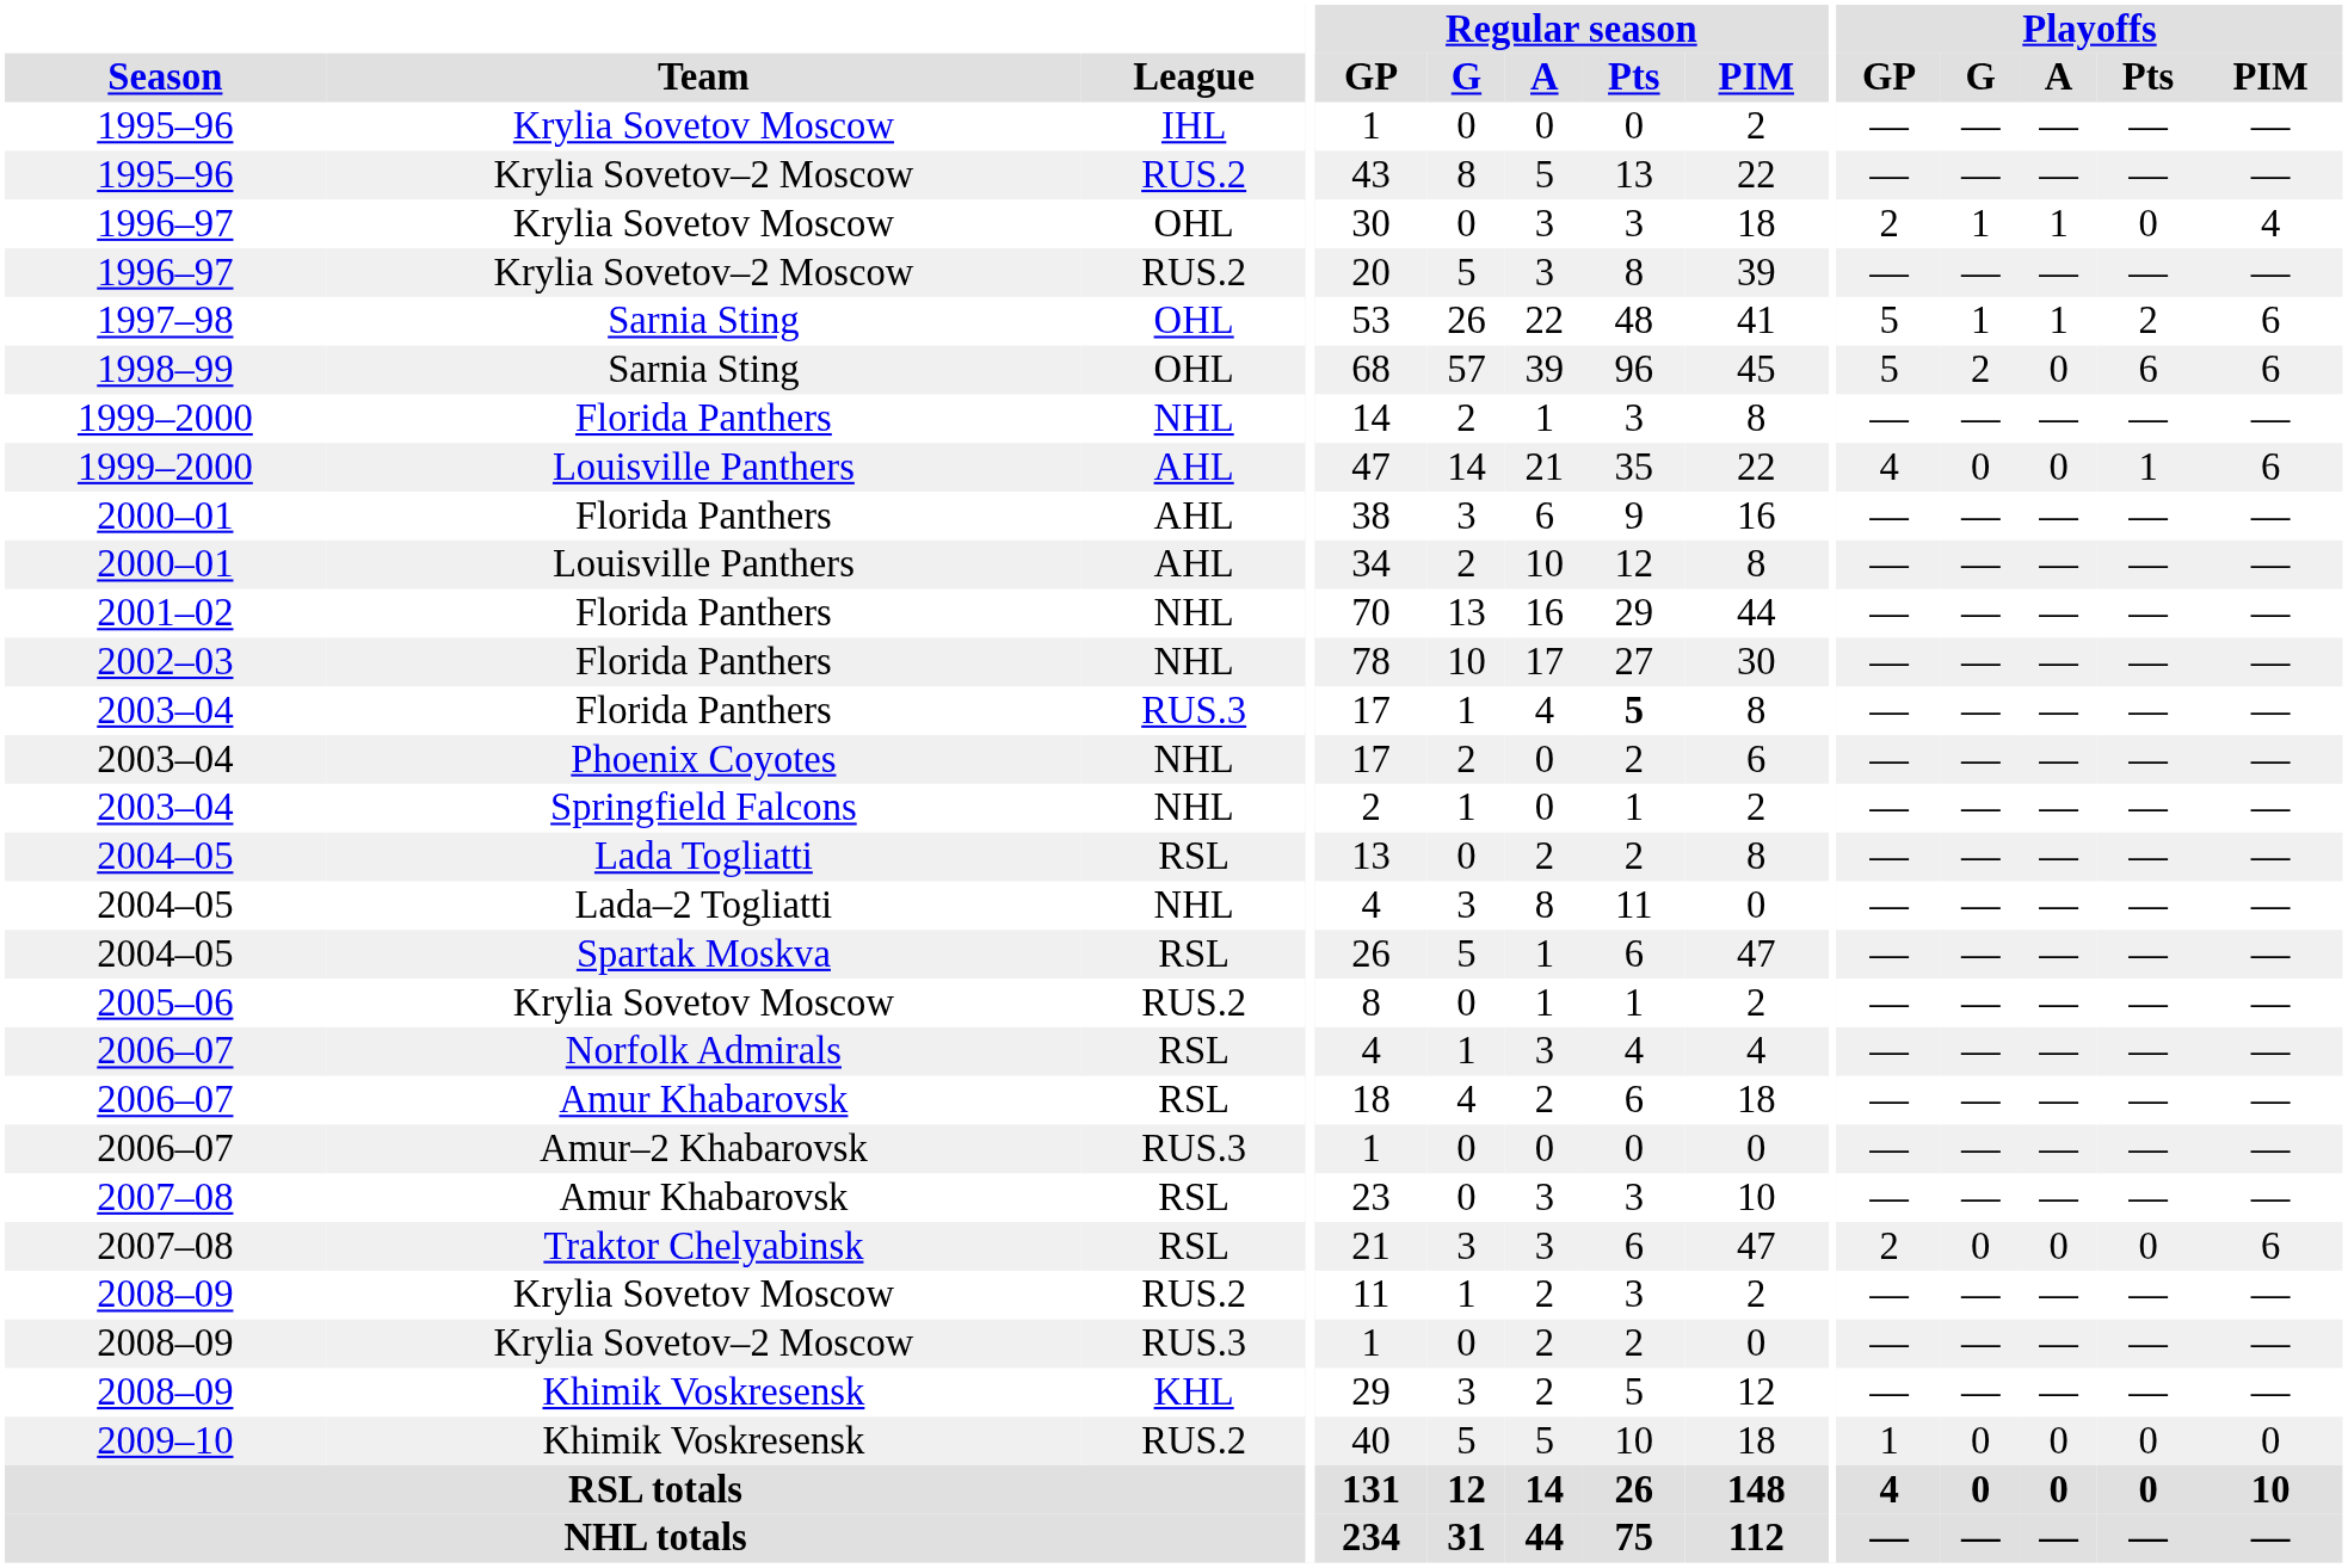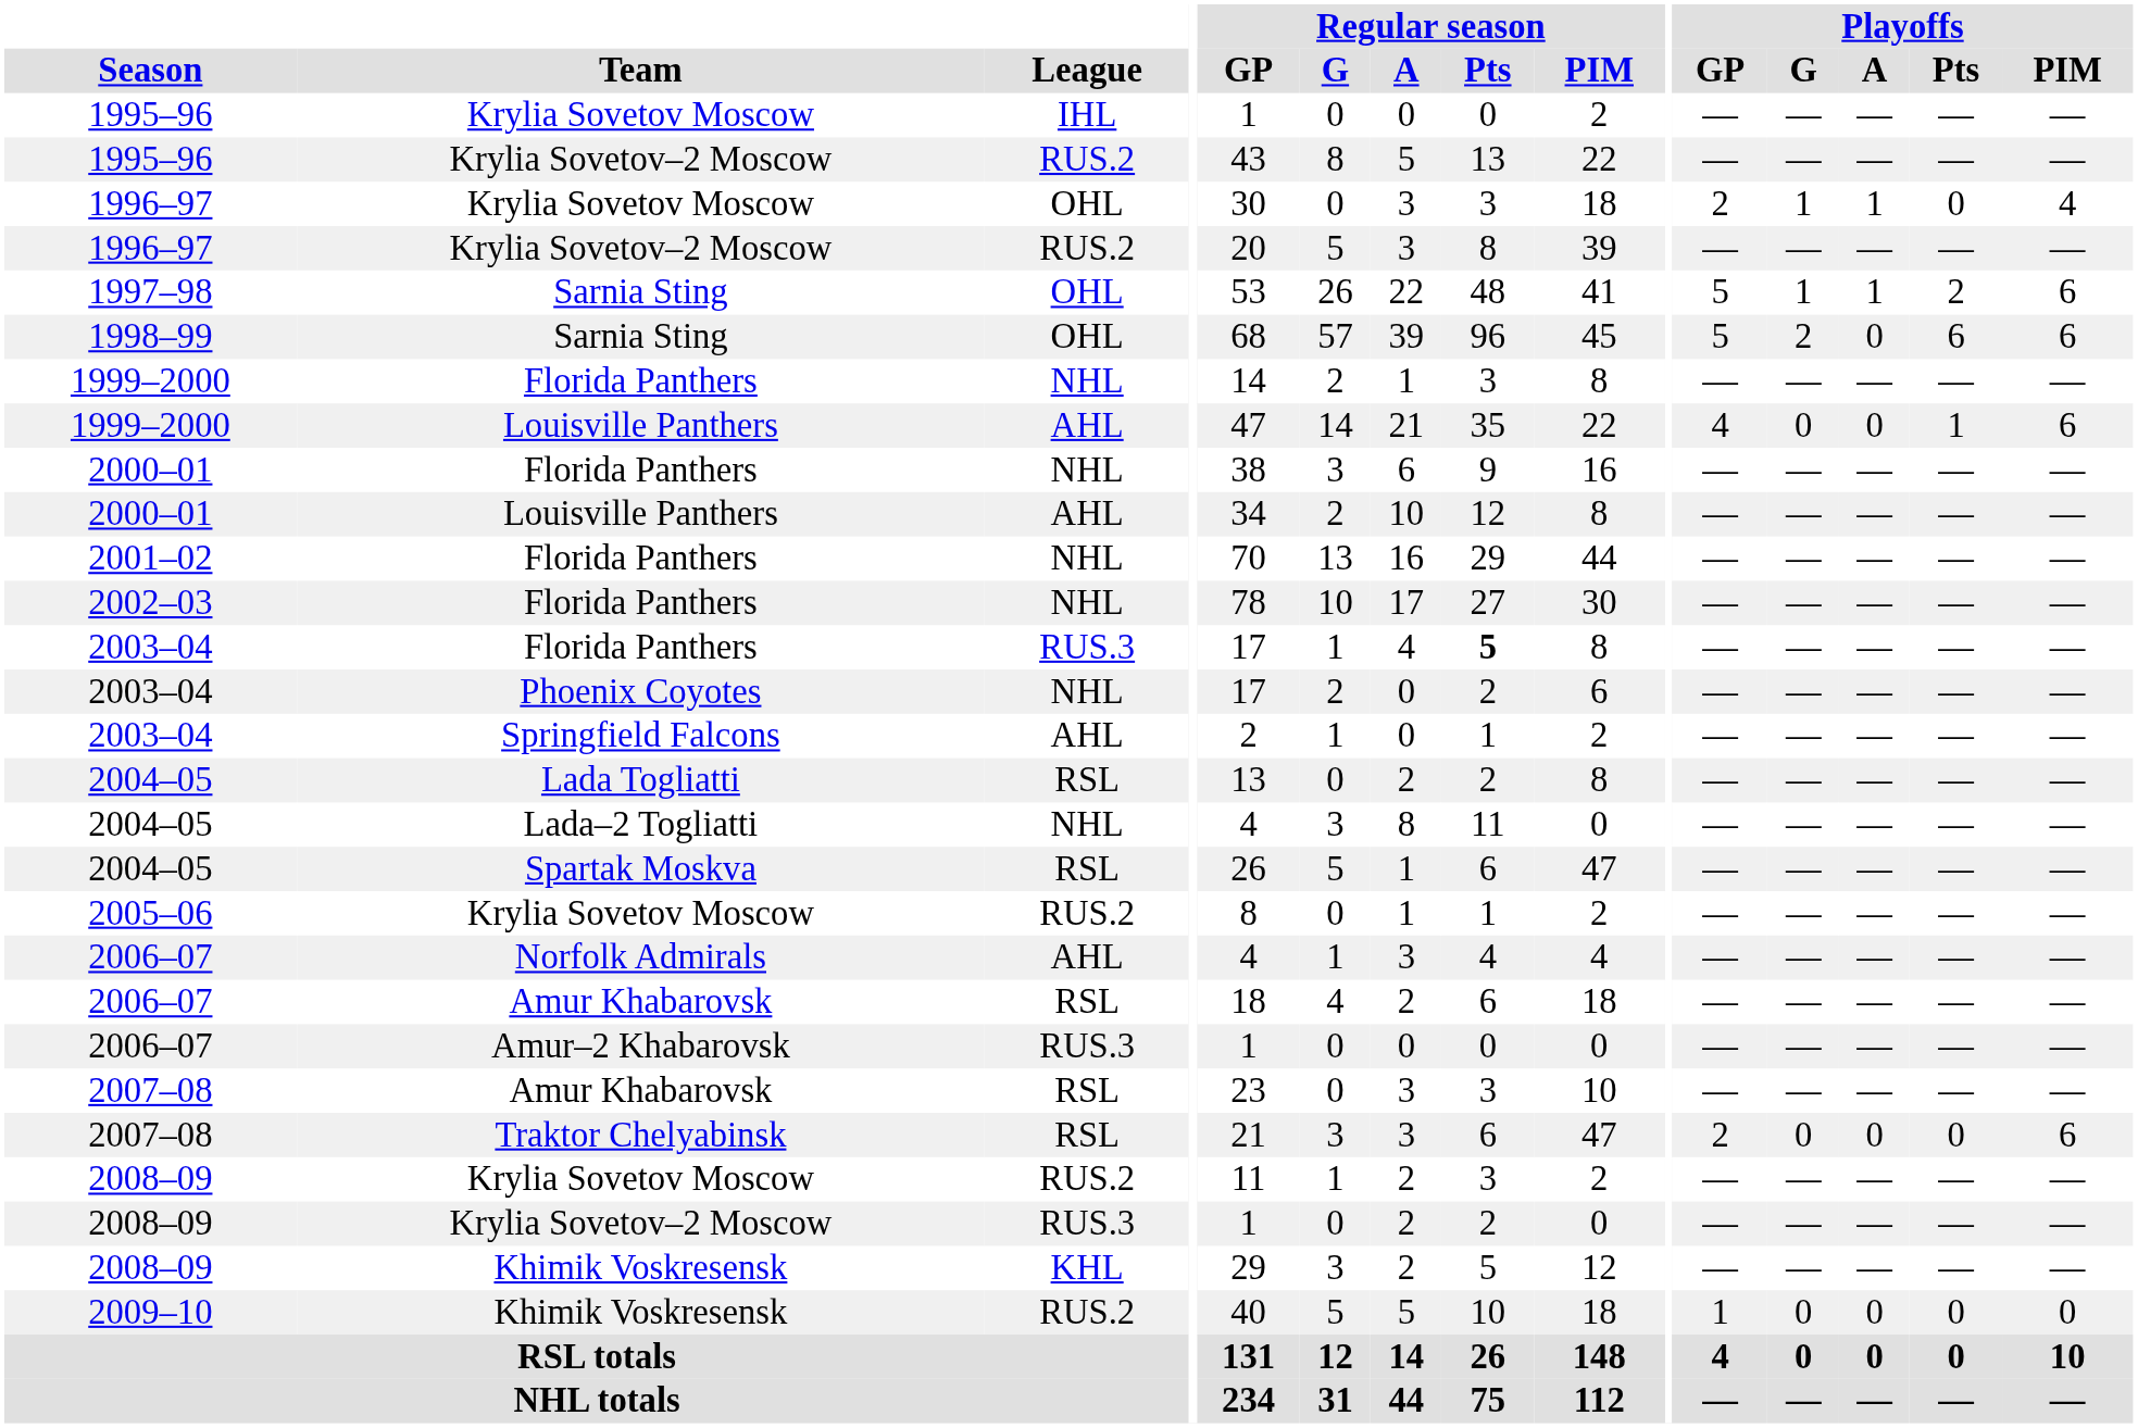2000–01 / Florida Panthers | League: AHL -> NHL
2003–04 / Springfield Falcons | League: NHL -> AHL
2006–07 / Norfolk Admirals | League: RSL -> AHL
